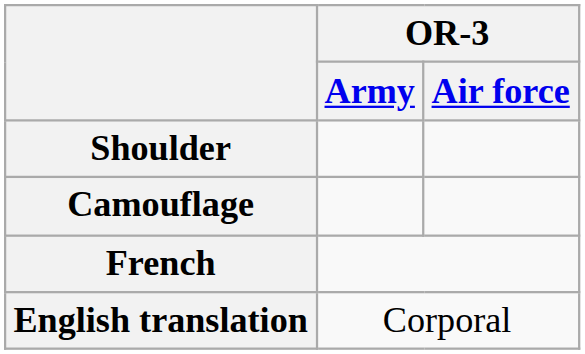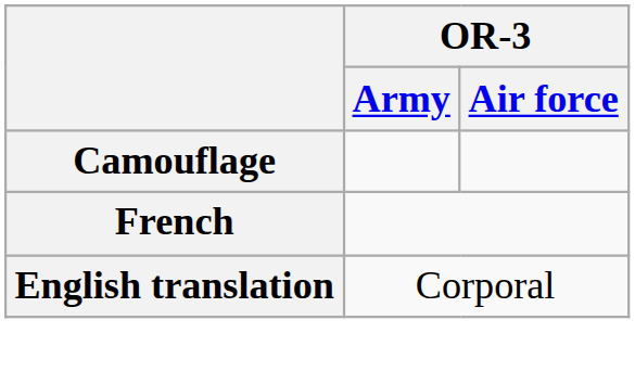- row: Shoulder
